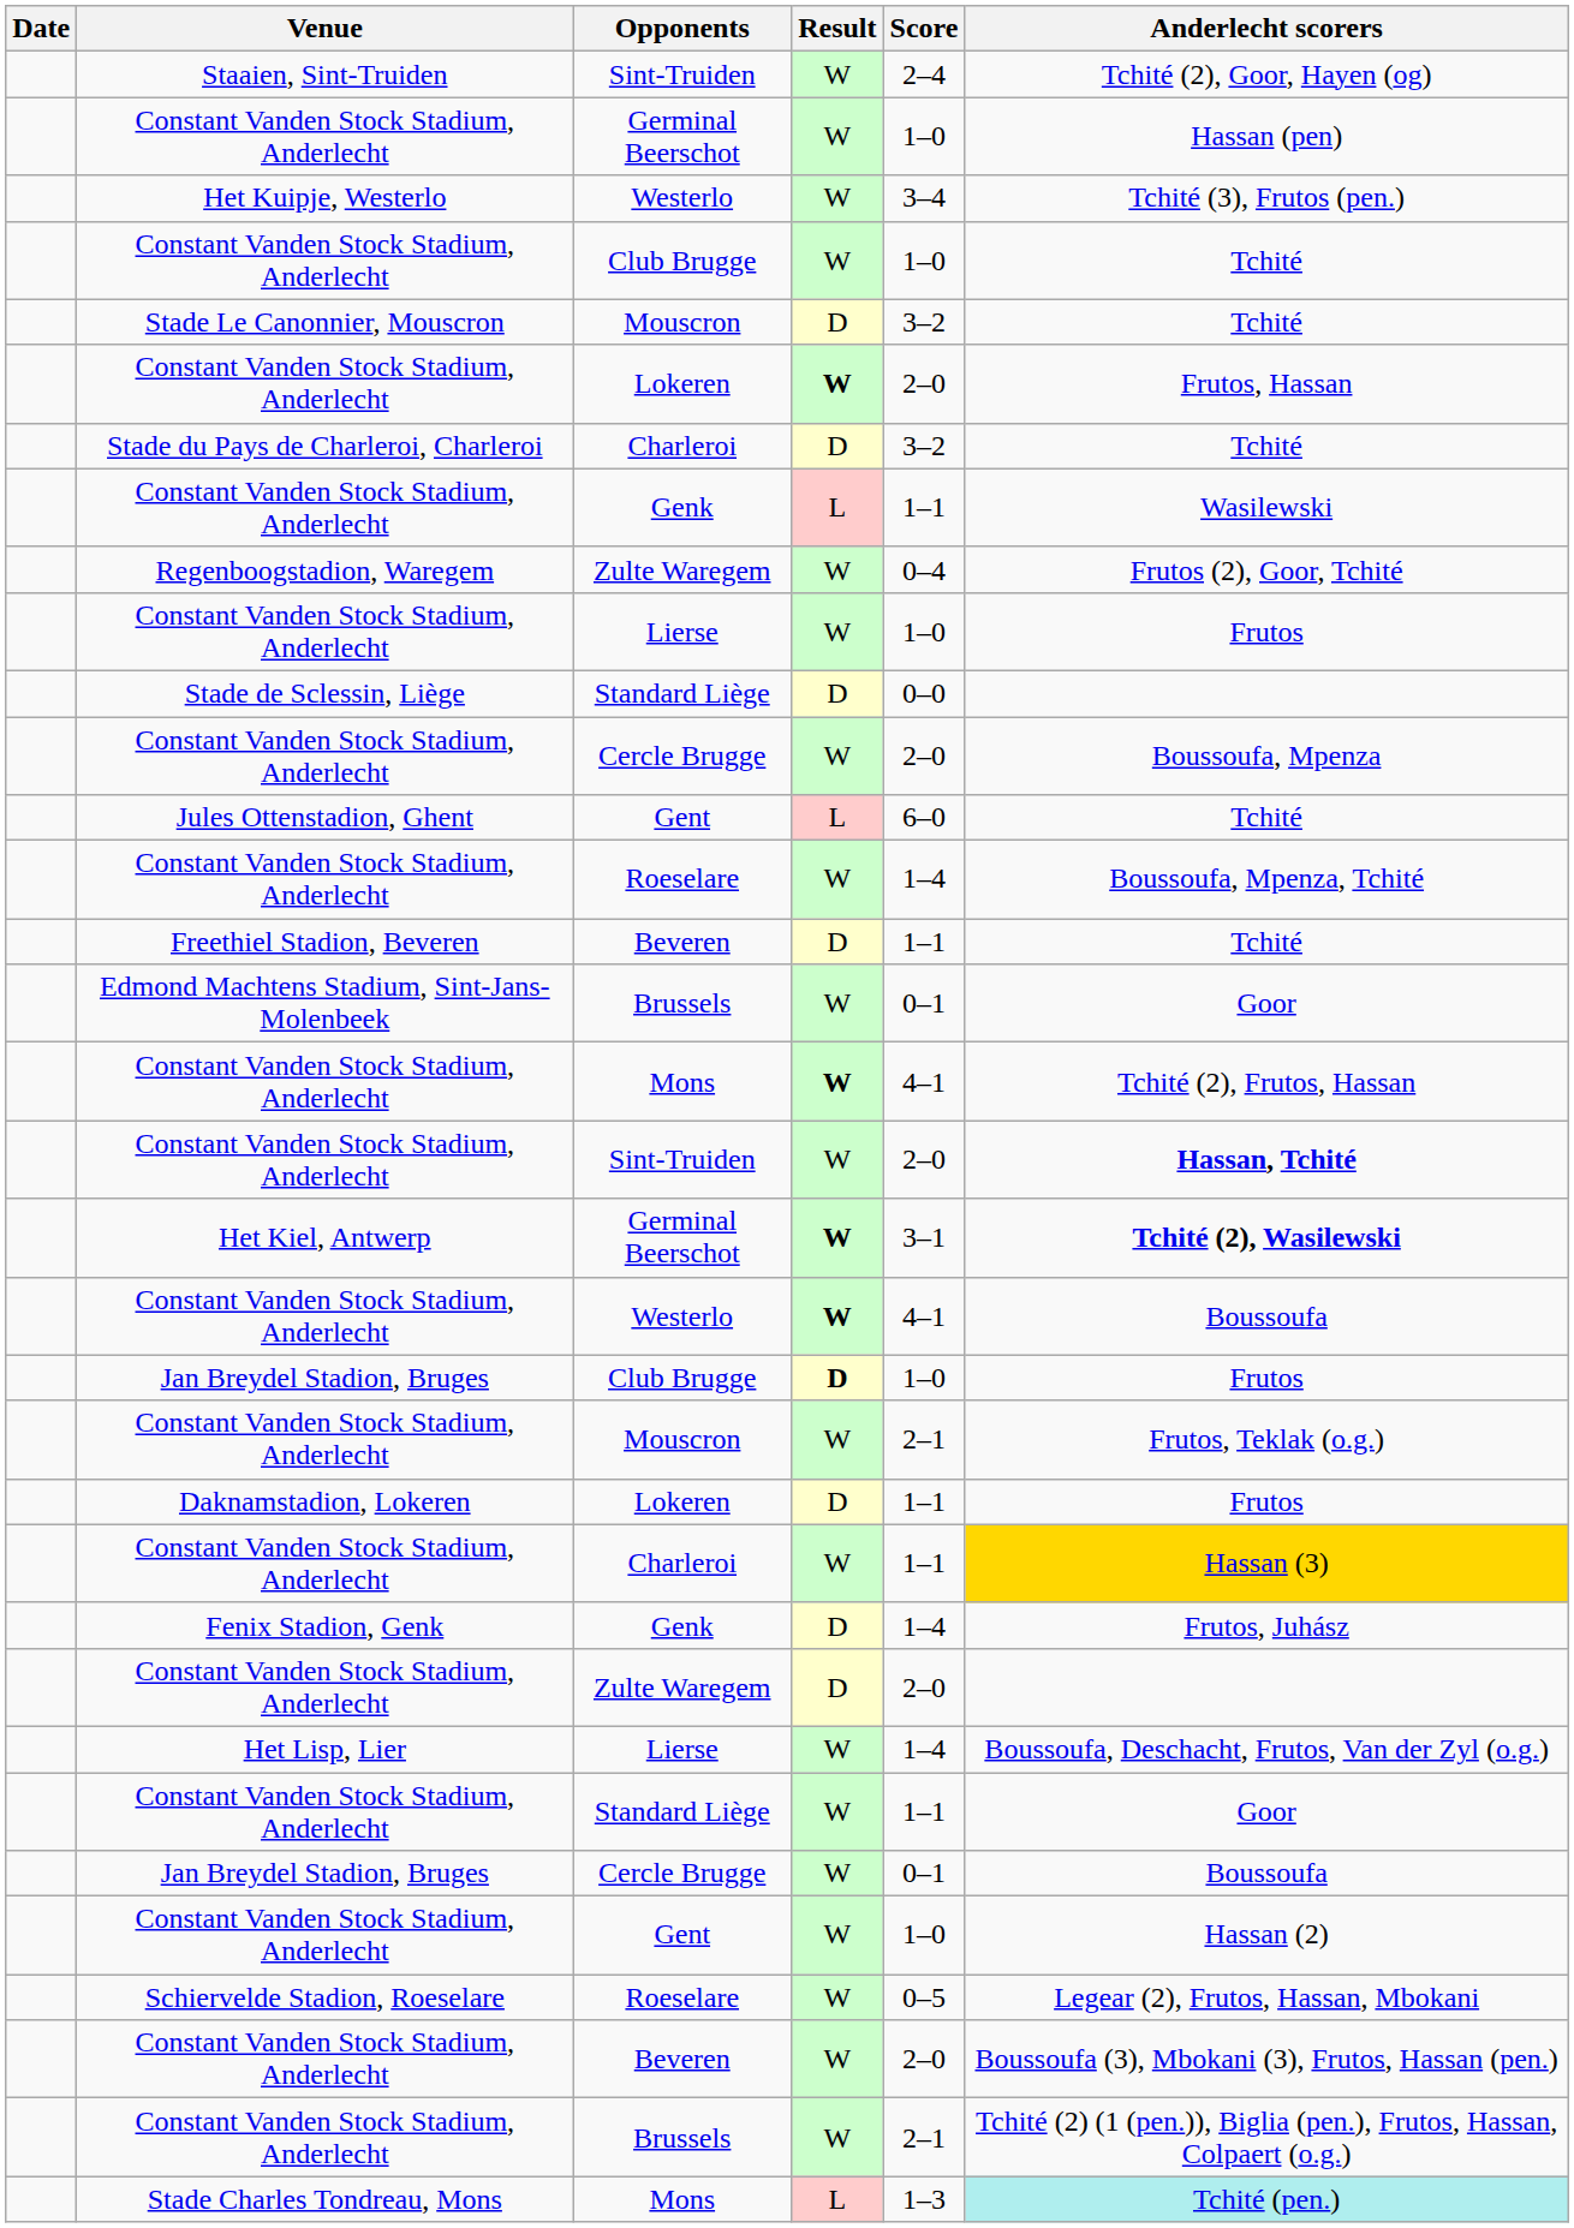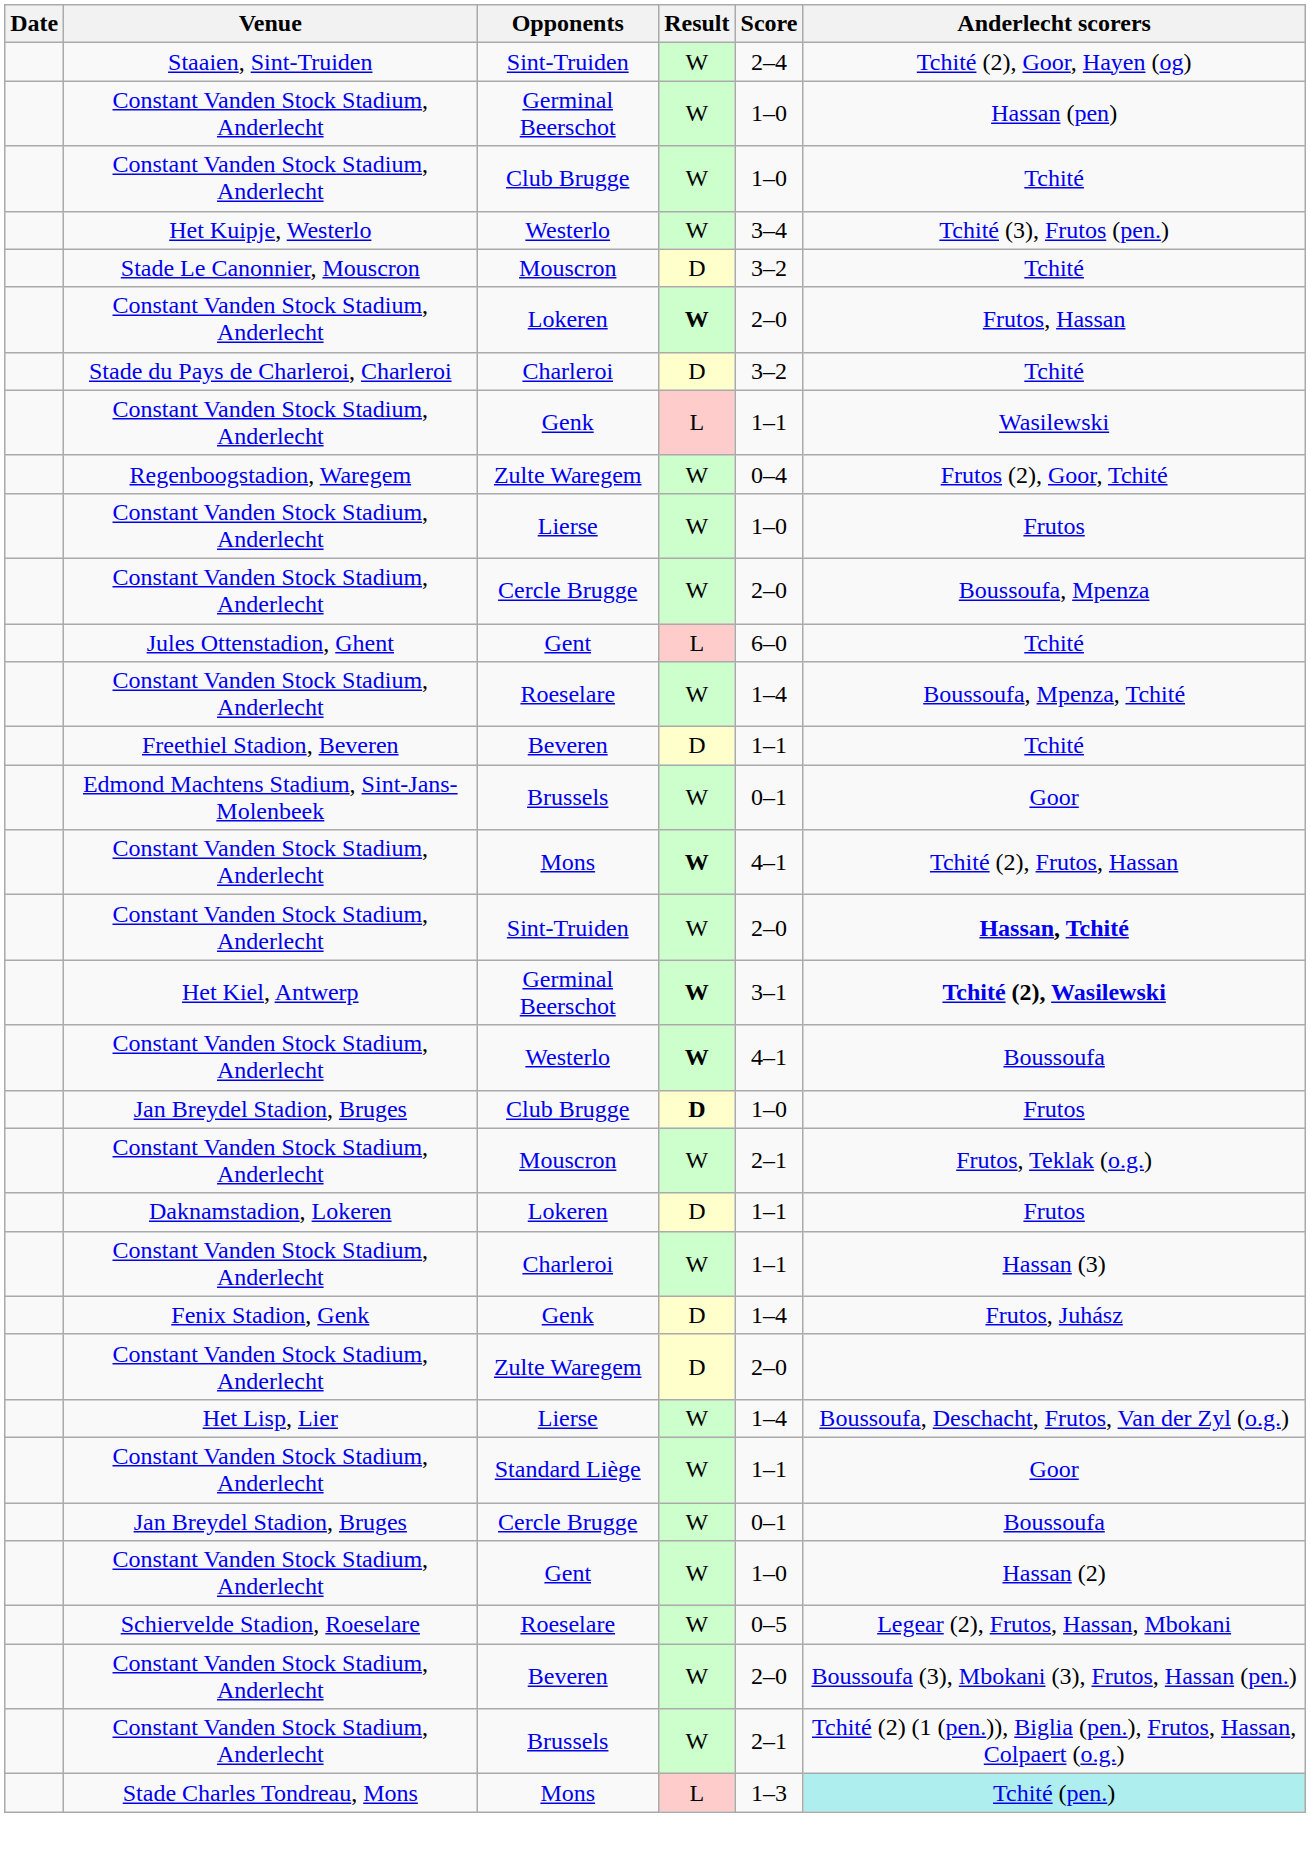rows swapped: Het Kuipje, Westerlo <-> Constant Vanden Stock Stadium, Anderlecht / Club Brugge
- row: Stade de Sclessin, Liège | Standard Liège | D | 0–0
Constant Vanden Stock Stadium, Anderlecht / Charleroi | Anderlecht scorers: gold background -> no background
